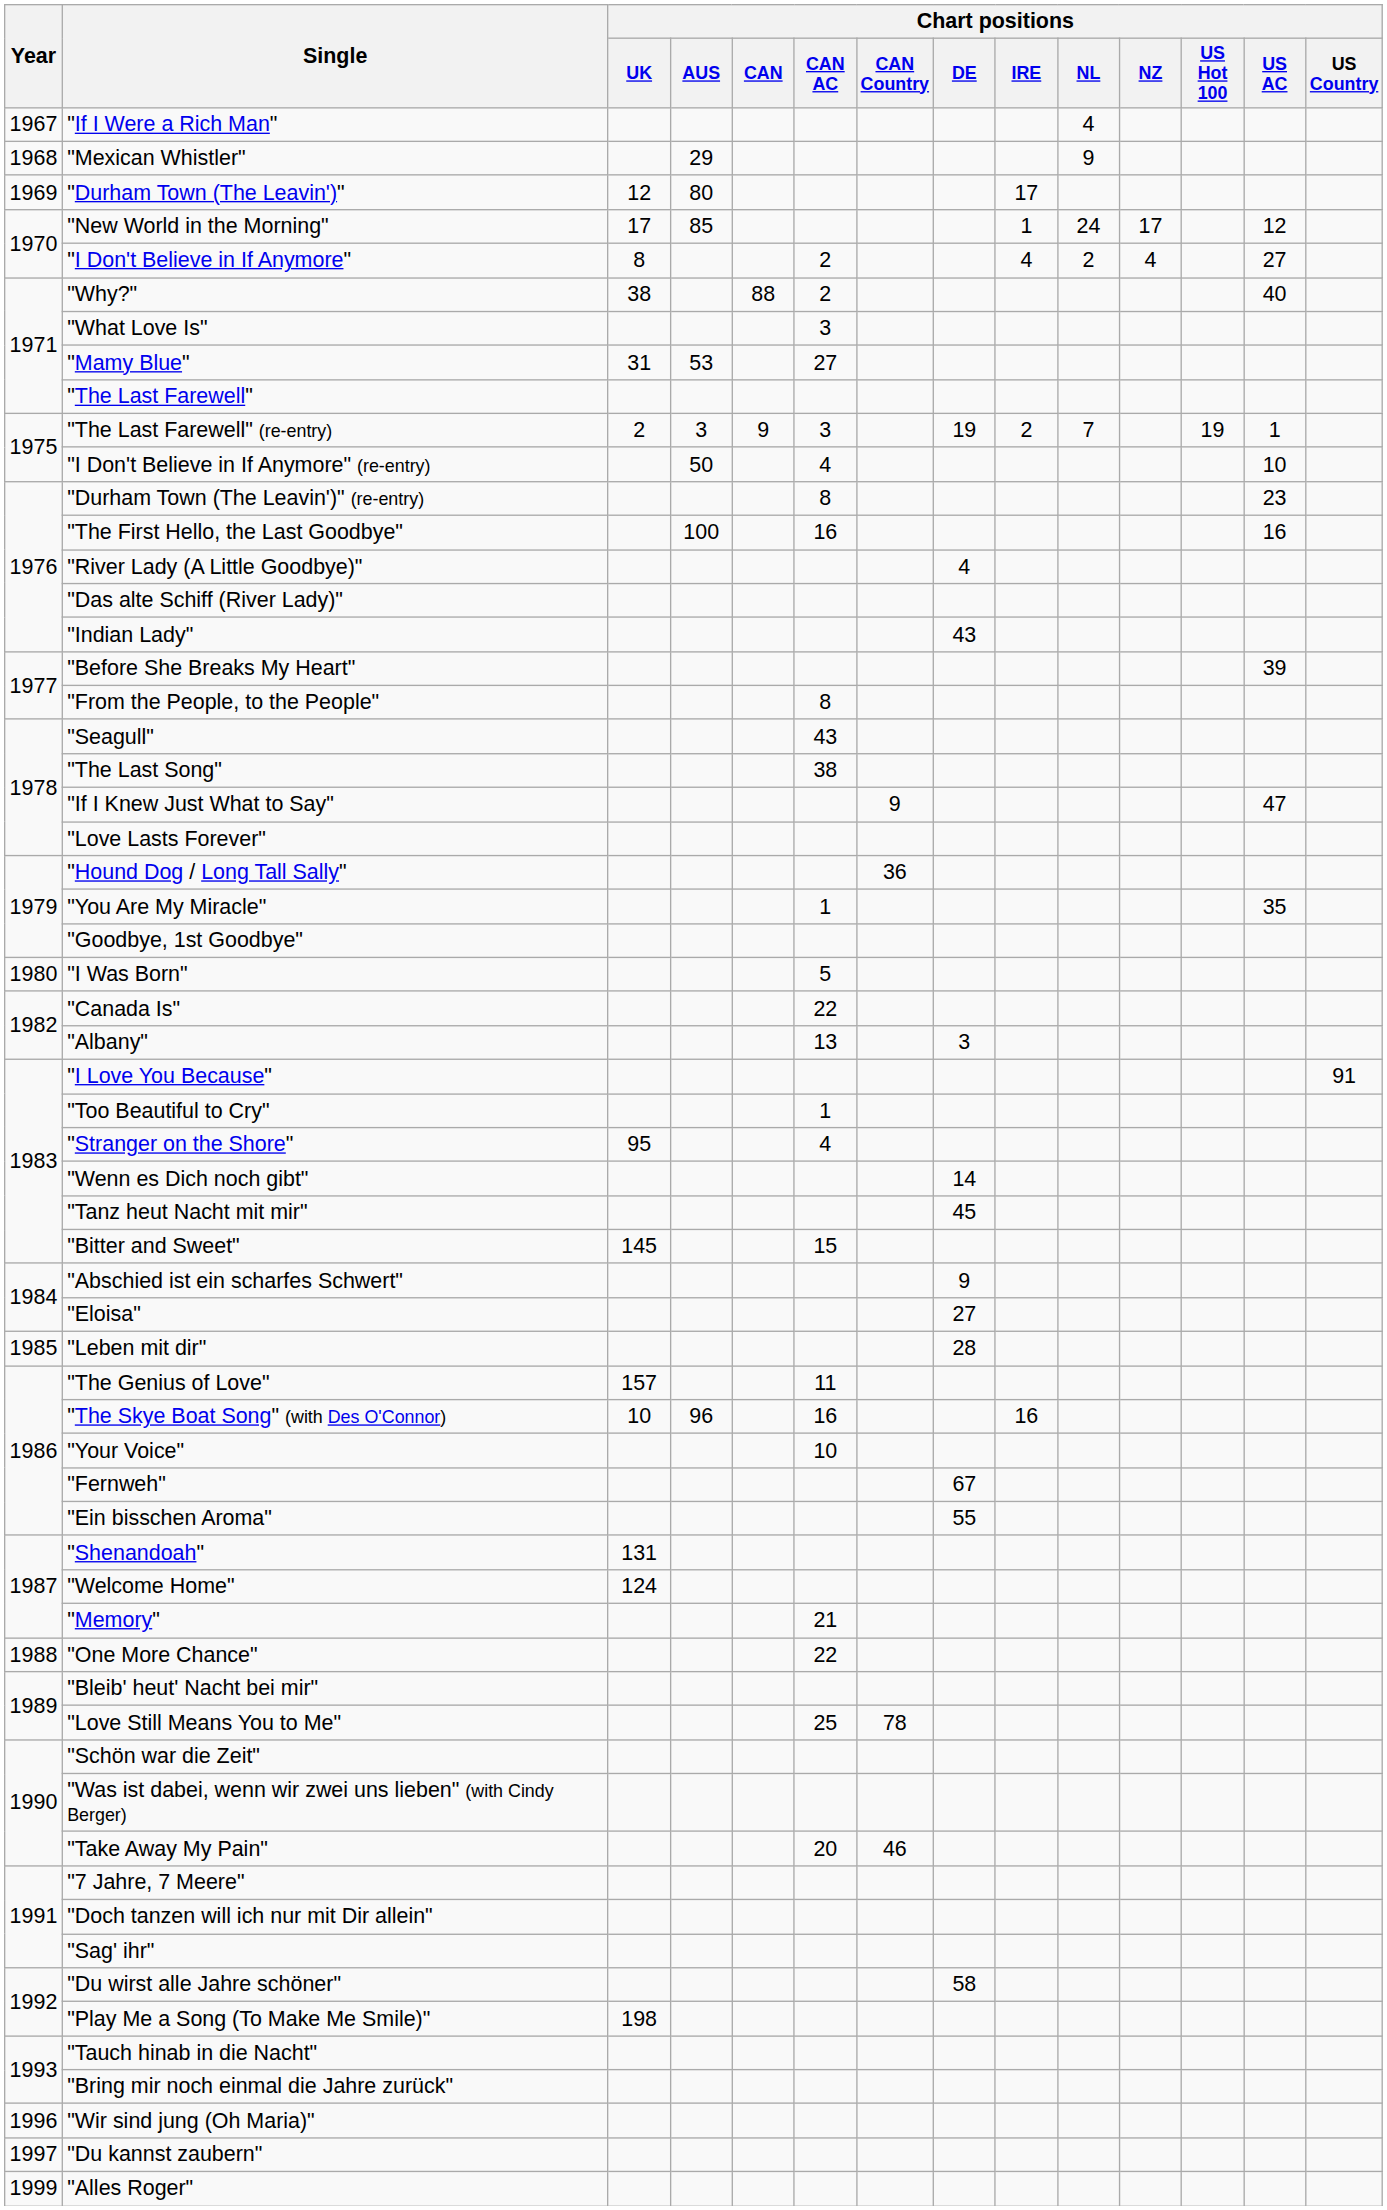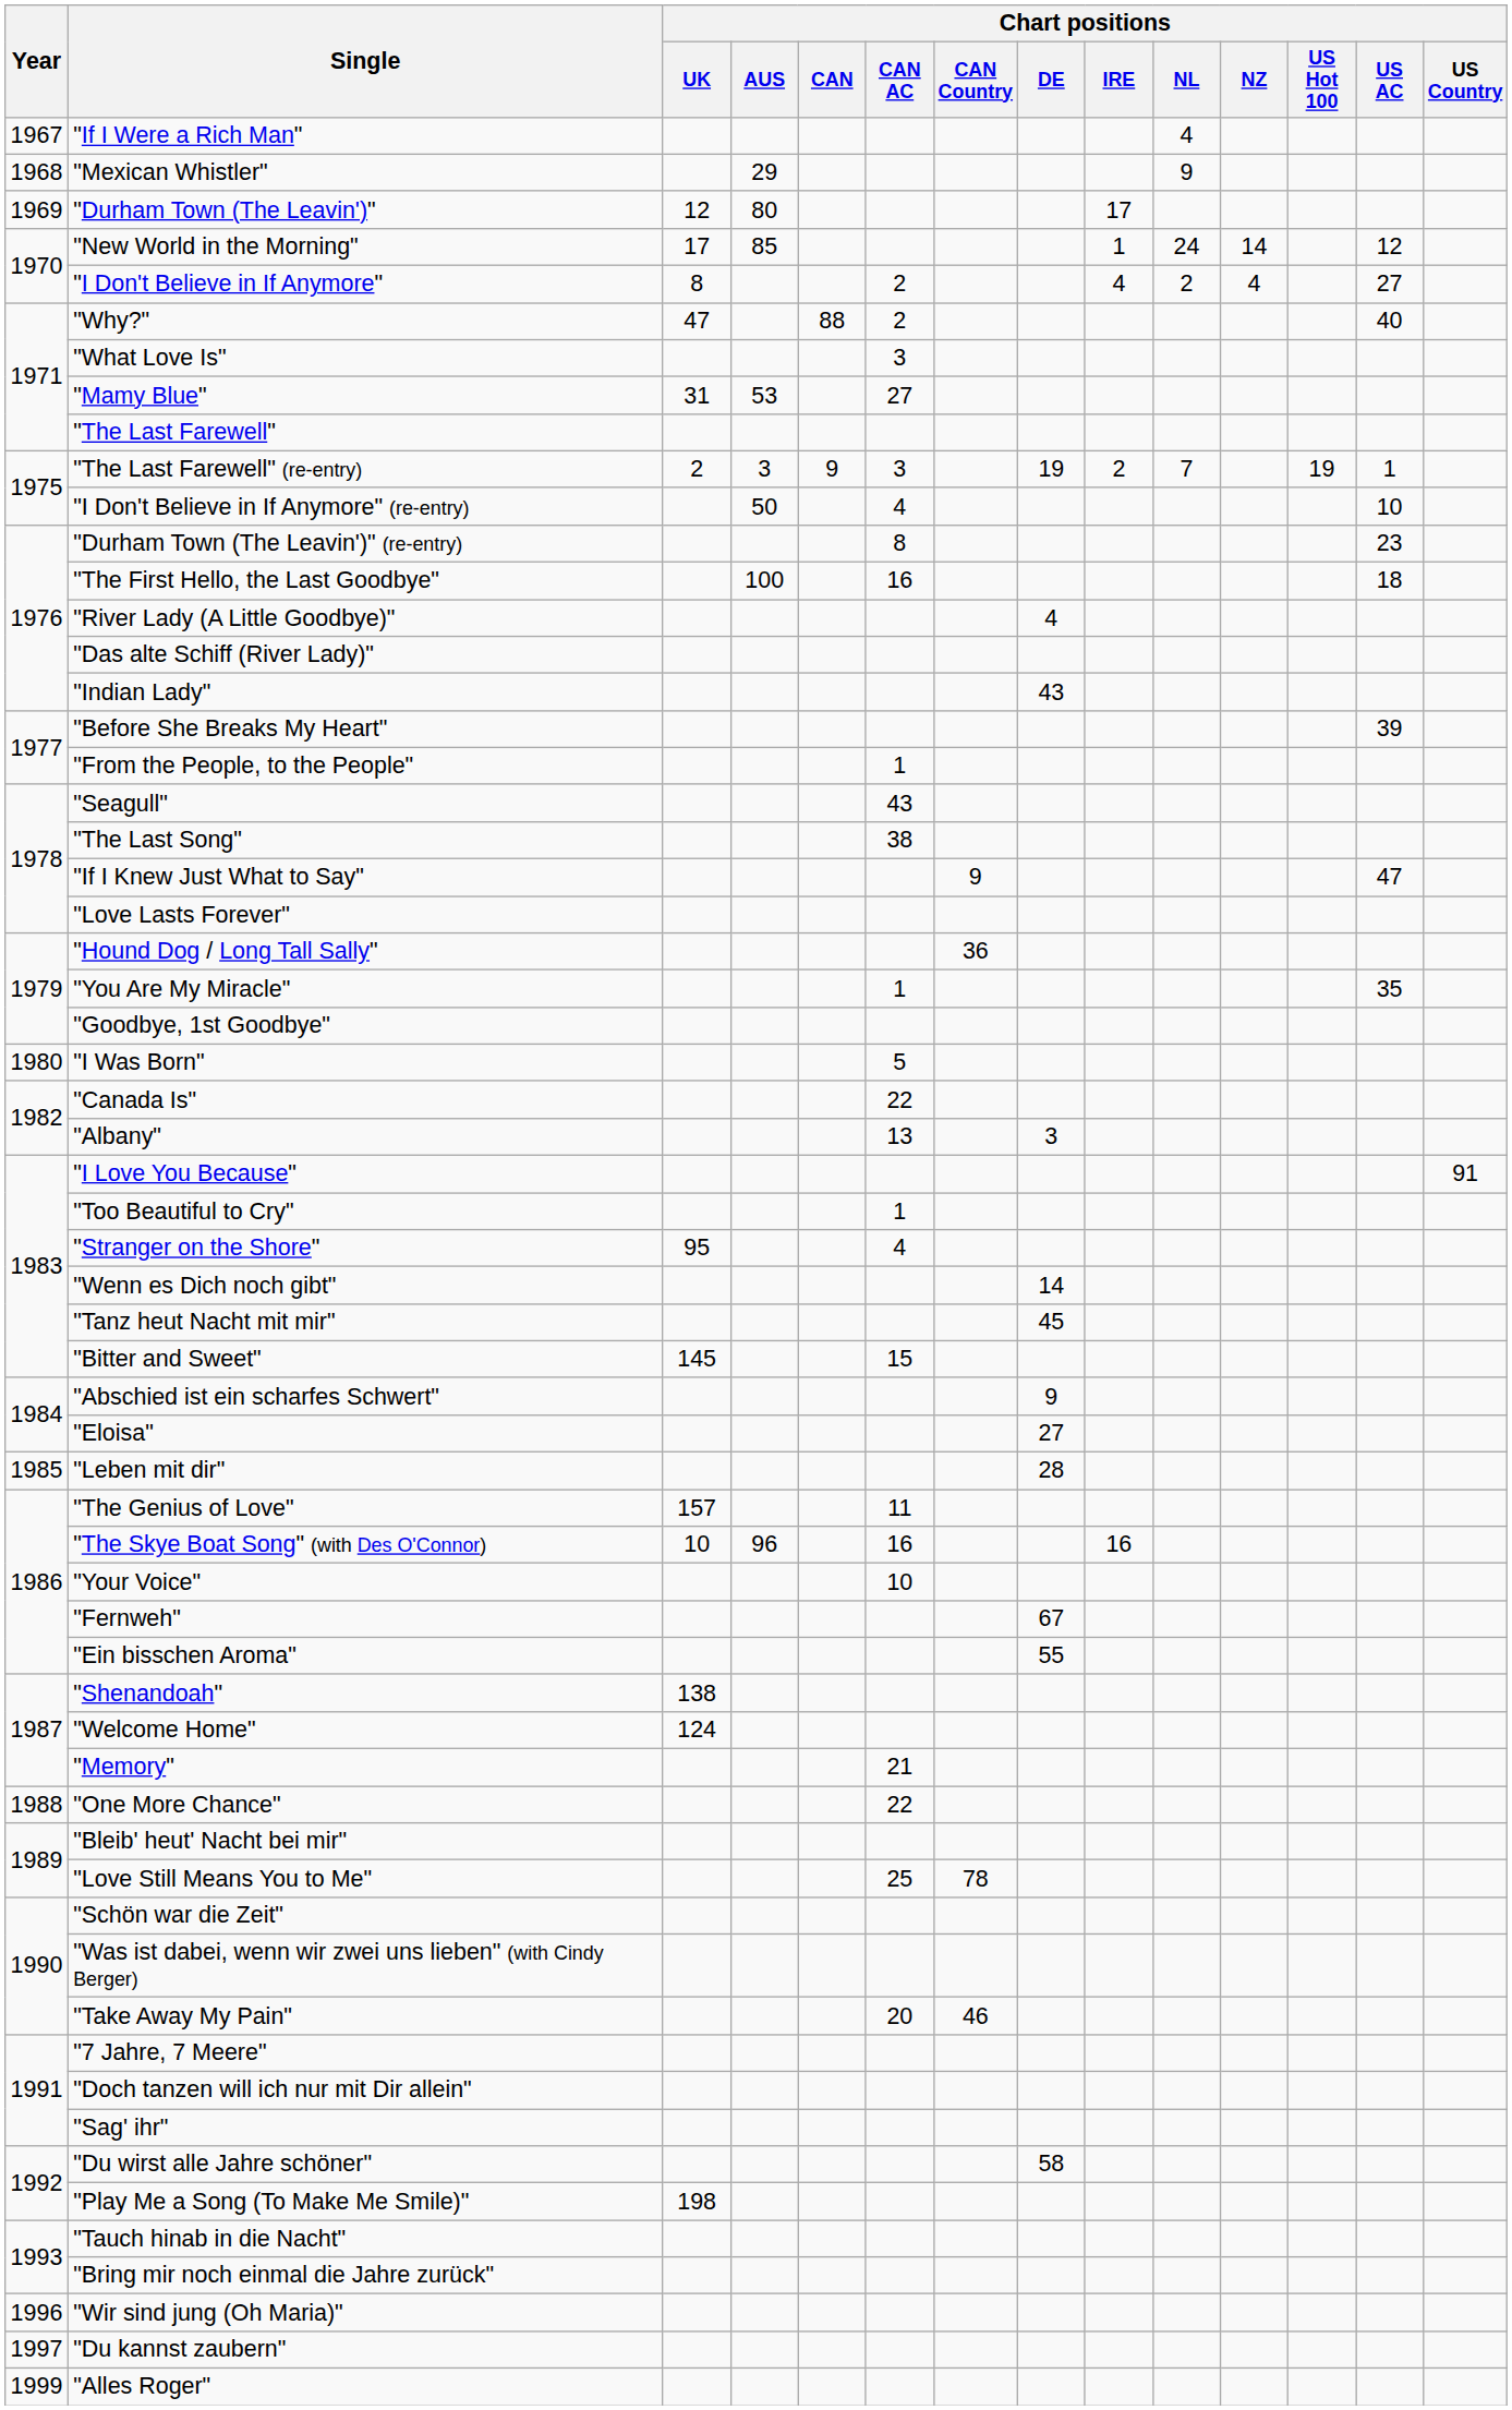"New World in the Morning" | Chart positions / NZ: 17 -> 14
"Why?" | Chart positions / UK: 38 -> 47
"The First Hello, the Last Goodbye" | Chart positions / US AC: 16 -> 18
"From the People, to the People" | Chart positions / CAN AC: 8 -> 1
"Shenandoah" | Chart positions / UK: 131 -> 138
